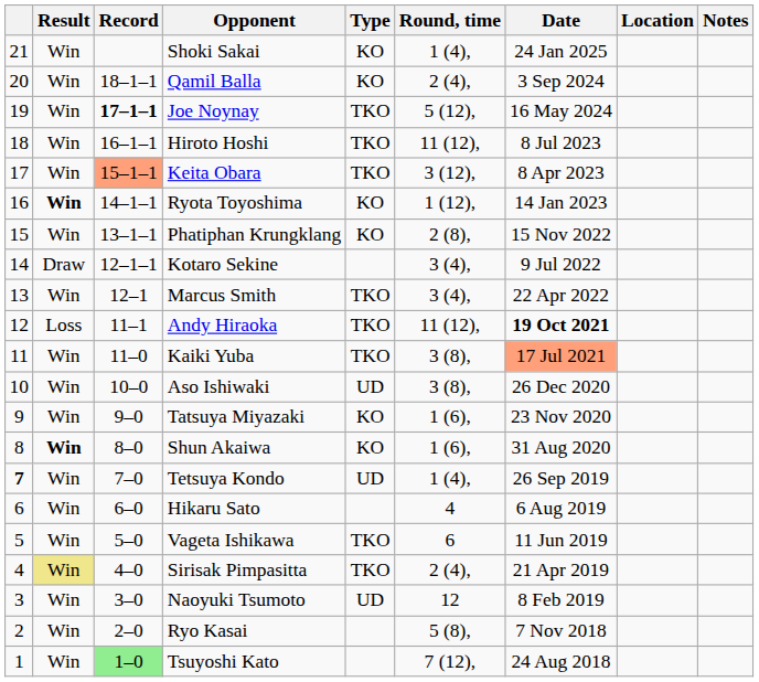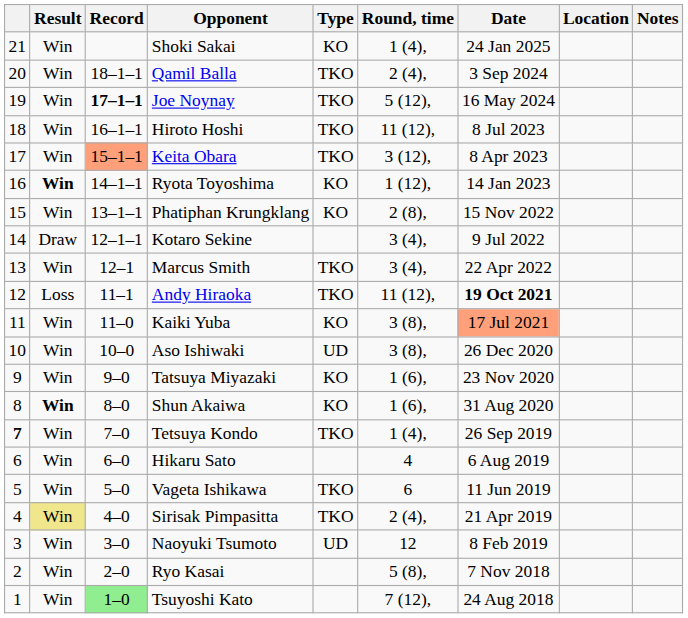Qamil Balla | Type: KO -> TKO
Kaiki Yuba | Type: TKO -> KO
Tetsuya Kondo | Type: UD -> TKO
